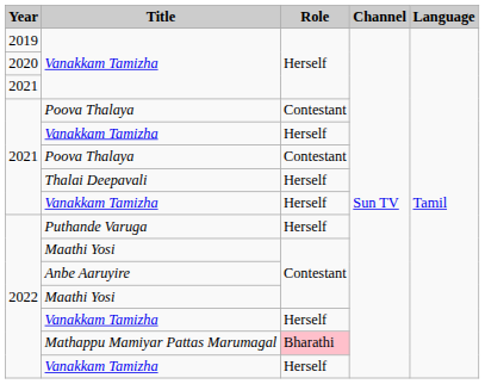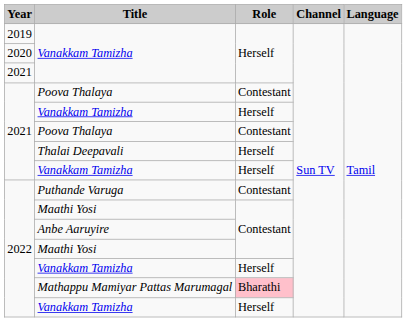Puthande Varuga | Role: Herself -> Contestant
